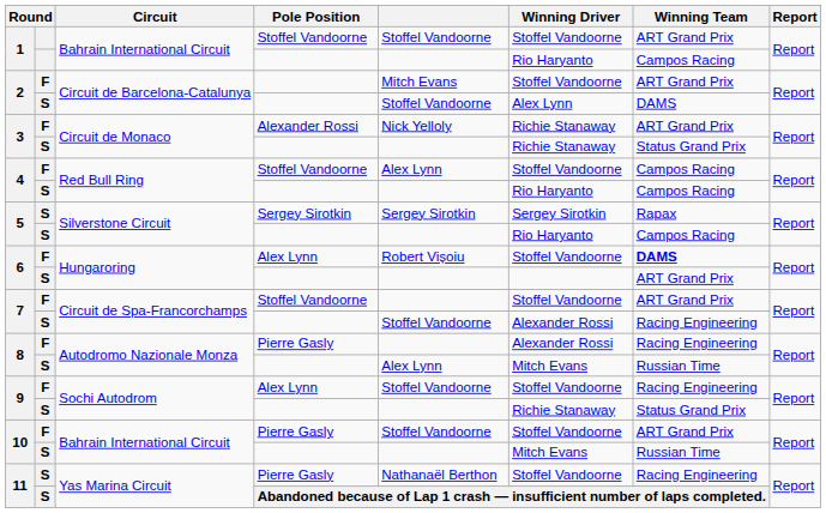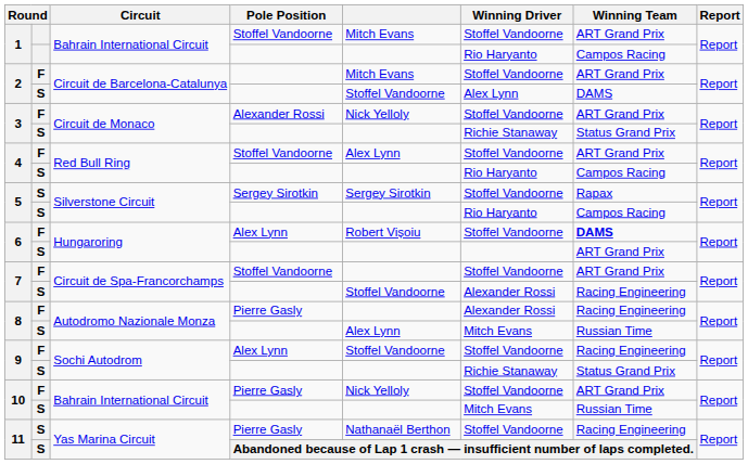1 / Stoffel Vandoorne | column 5: Stoffel Vandoorne -> Mitch Evans
3 / Alexander Rossi | Winning Driver: Richie Stanaway -> Stoffel Vandoorne
4 / Stoffel Vandoorne | Winning Team: Campos Racing -> ART Grand Prix
5 / Sergey Sirotkin | Winning Driver: Sergey Sirotkin -> Stoffel Vandoorne
10 / Pierre Gasly | column 5: Stoffel Vandoorne -> Nick Yelloly
